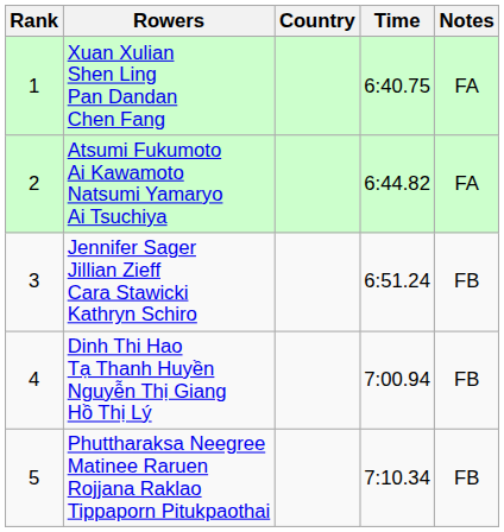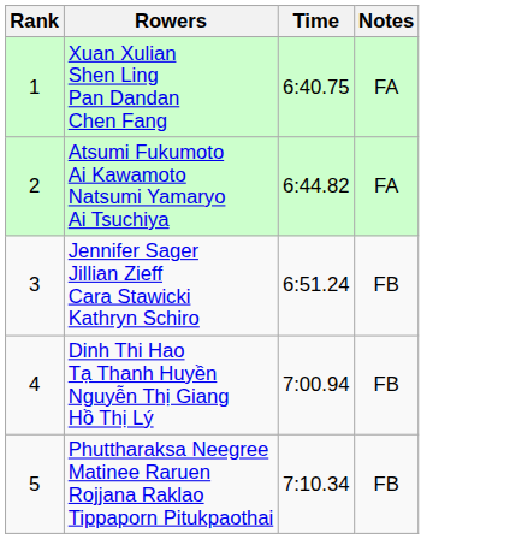- column: Country
